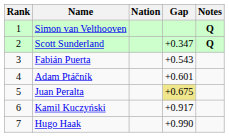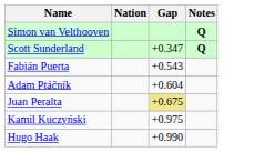- column: Rank | 1 | 2 | 3 | 4 | 5 | 6 | 7
Adam Ptáčník | Gap: +0.601 -> +0.604
Kamil Kuczyński | Gap: +0.917 -> +0.975
